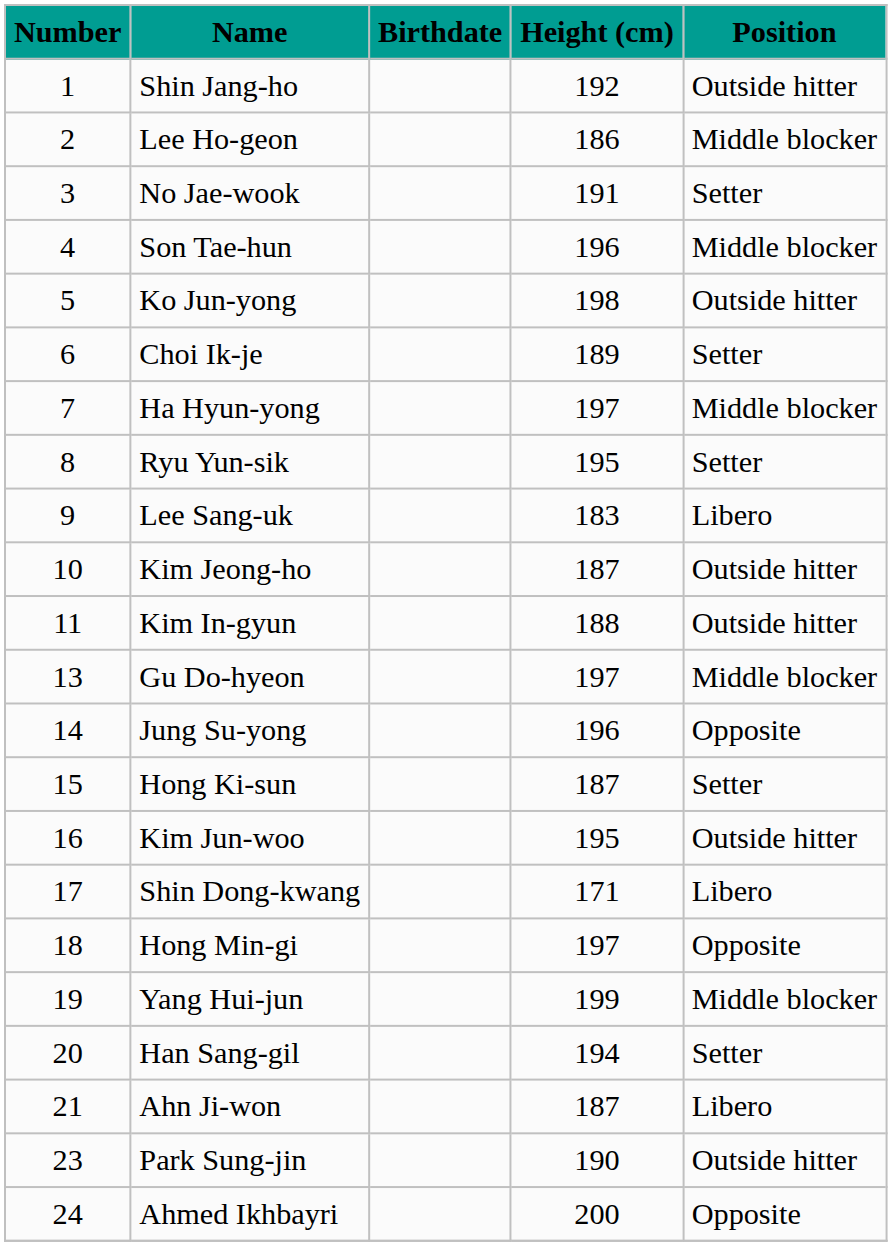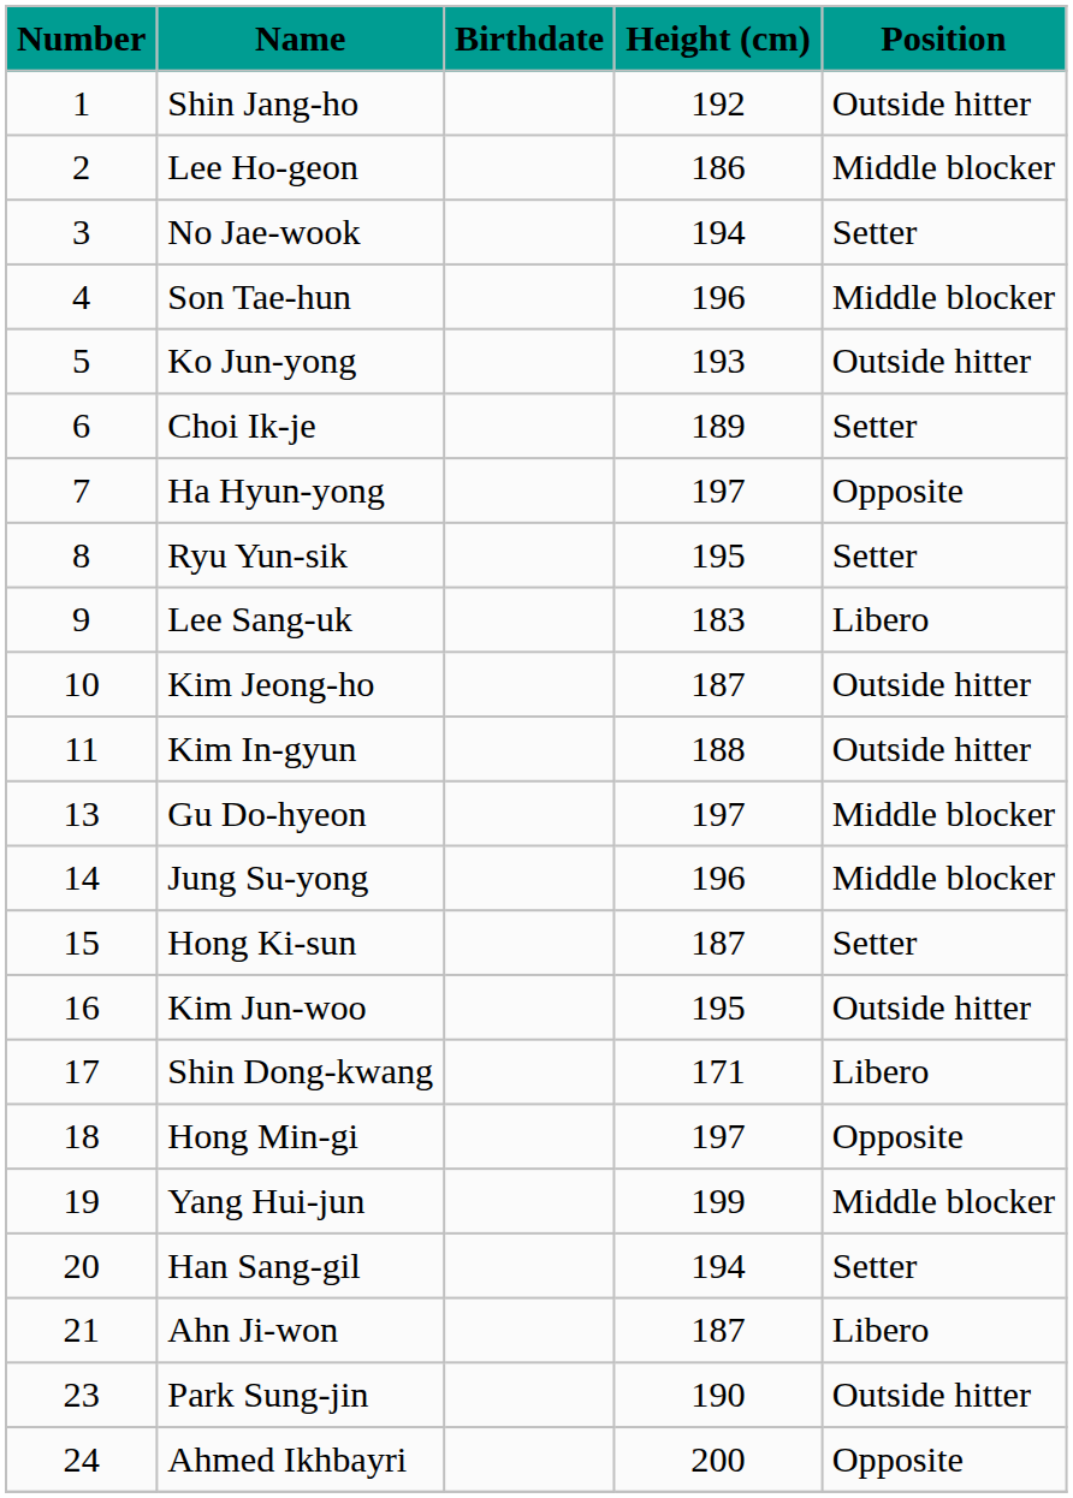No Jae-wook | Height (cm): 191 -> 194
Ko Jun-yong | Height (cm): 198 -> 193
Ha Hyun-yong | Position: Middle blocker -> Opposite
Jung Su-yong | Position: Opposite -> Middle blocker
